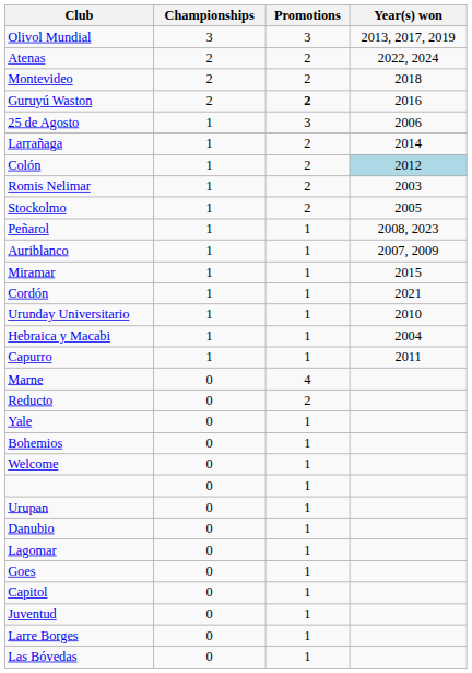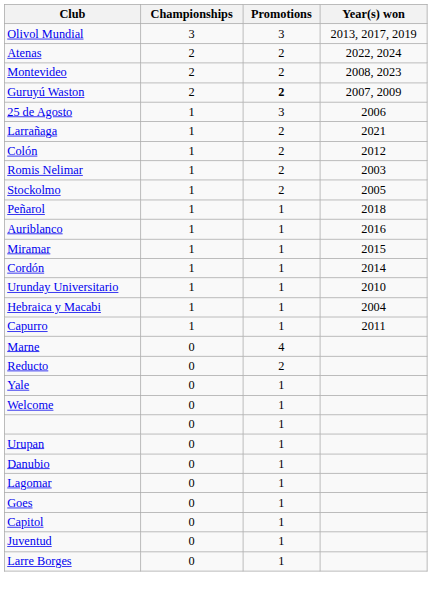Montevideo | Year(s) won: 2018 -> 2008, 2023
Guruyú Waston | Year(s) won: 2016 -> 2007, 2009
Larrañaga | Year(s) won: 2014 -> 2021
Colón | Year(s) won: lightblue background -> no background
Peñarol | Year(s) won: 2008, 2023 -> 2018
Auriblanco | Year(s) won: 2007, 2009 -> 2016
Cordón | Year(s) won: 2021 -> 2014
- row: Bohemios | 0 | 1
- row: Las Bóvedas | 0 | 1
